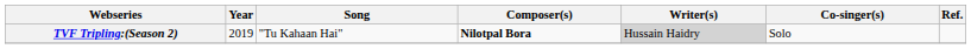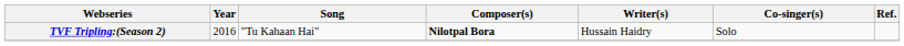TVF Tripling:(Season 2) | Year: 2019 -> 2016
TVF Tripling:(Season 2) | Writer(s): lightgrey background -> no background
